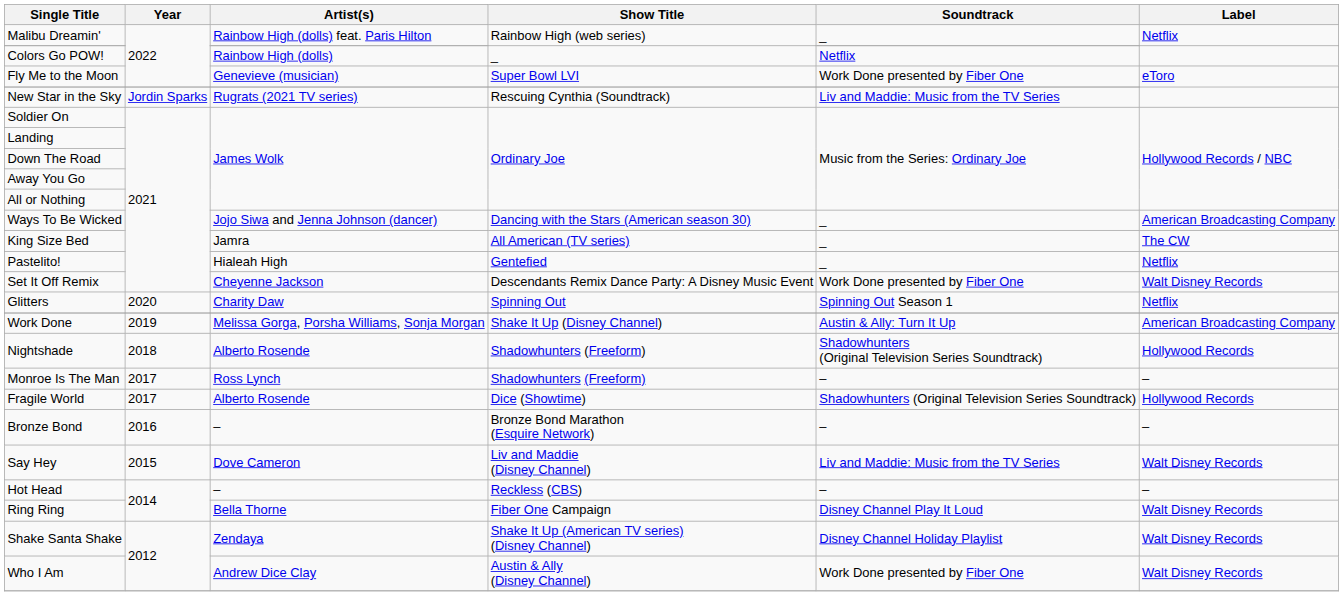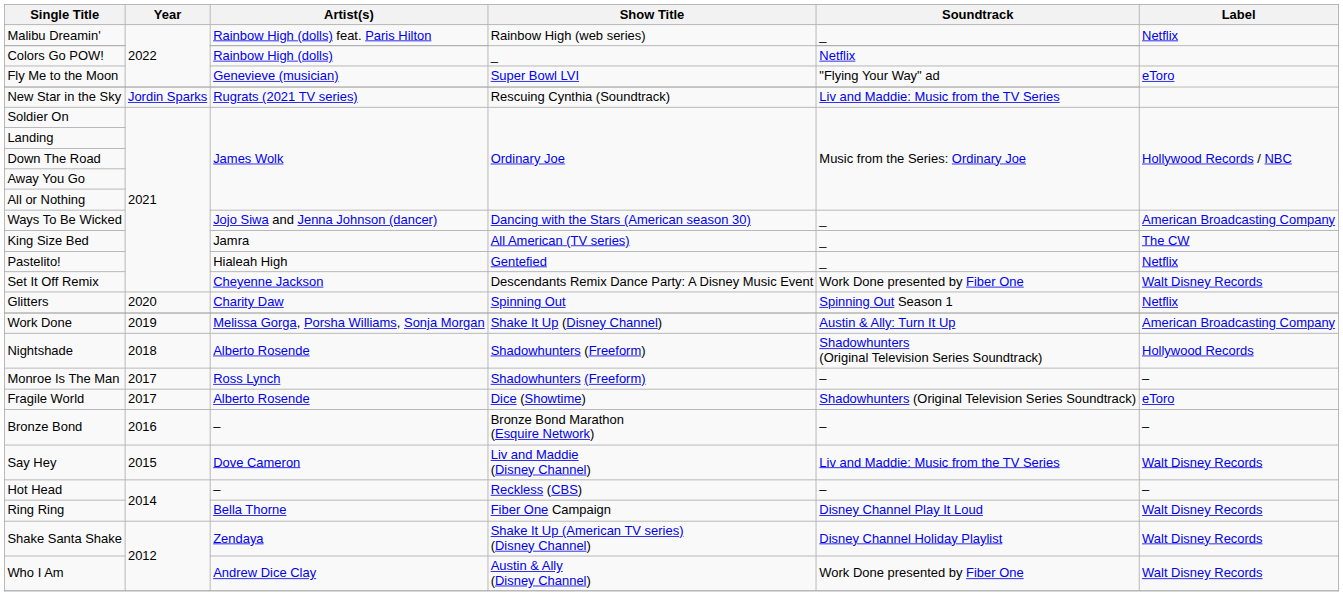Fly Me to the Moon | Soundtrack: Work Done presented by Fiber One -> "Flying Your Way" ad
Fragile World | Label: Hollywood Records -> eToro
